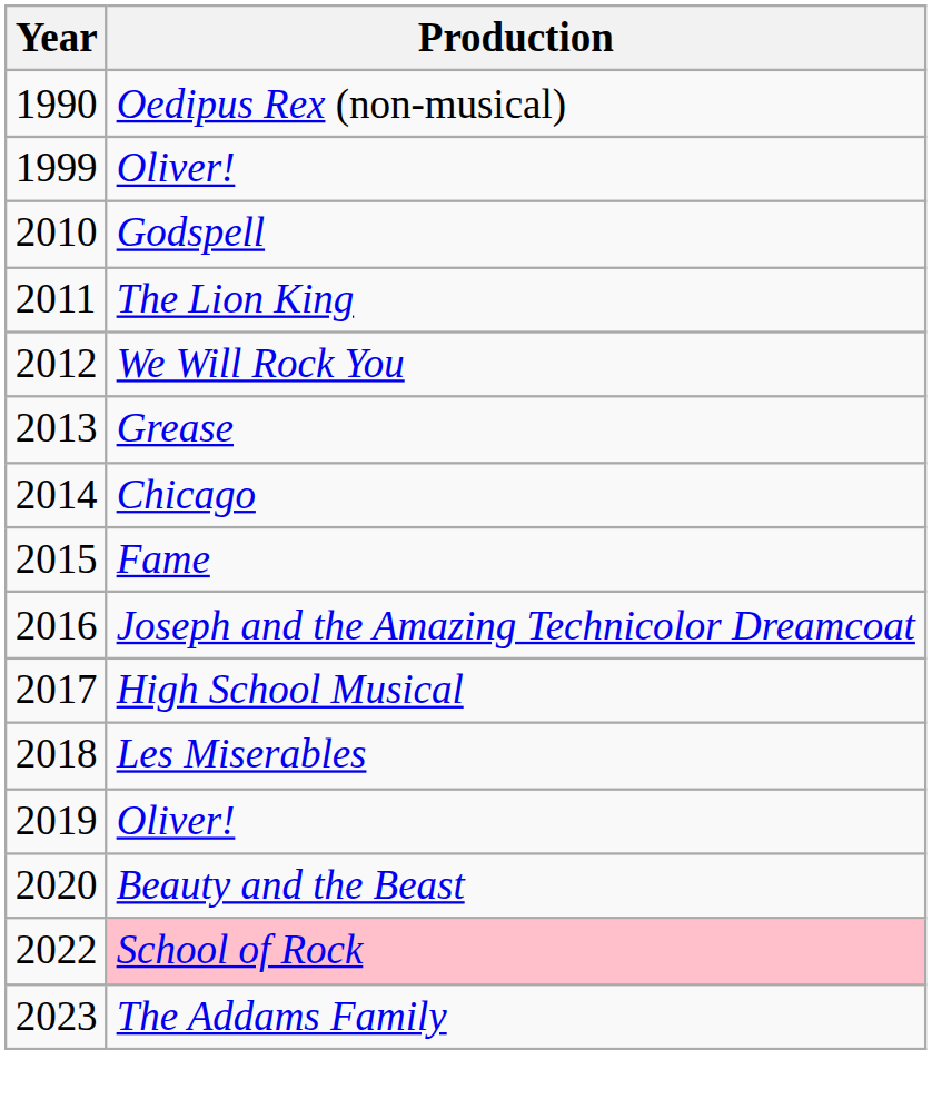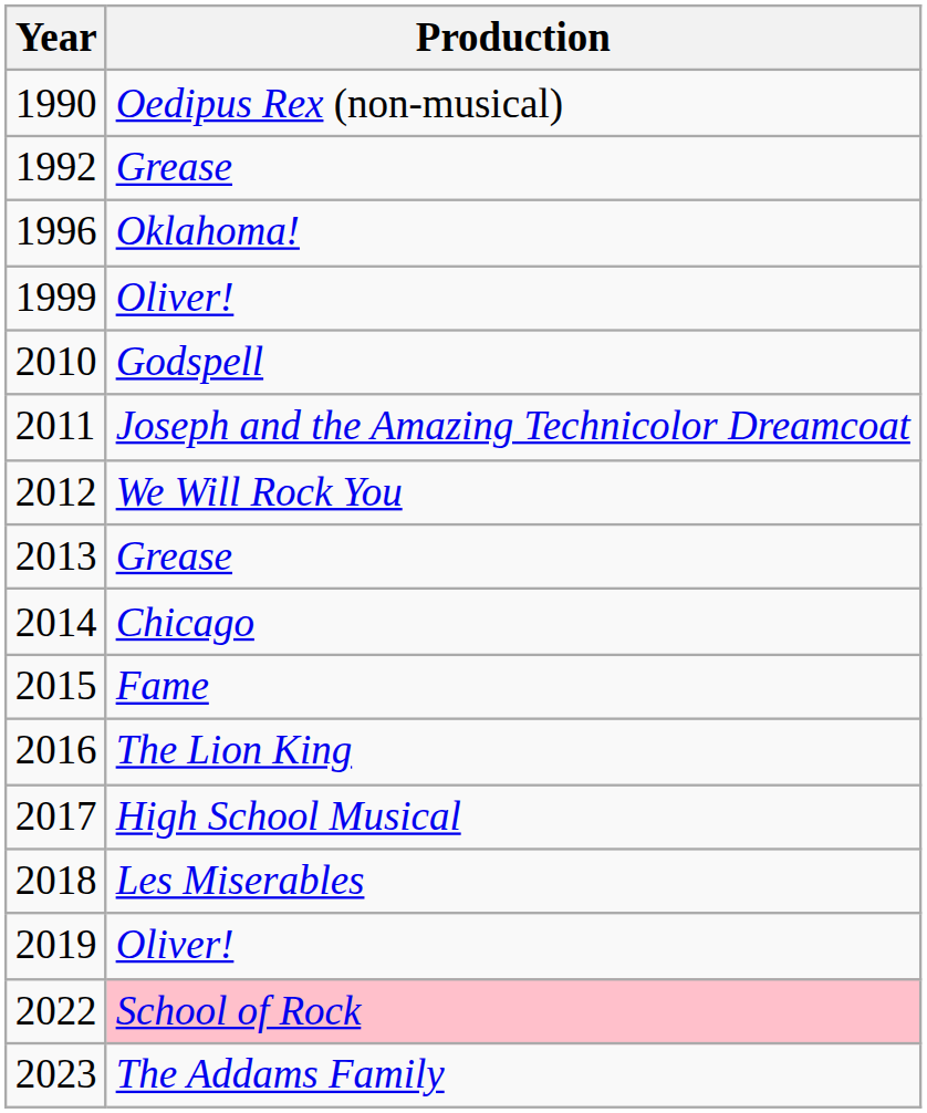+ row: 1992 | Grease
+ row: 1996 | Oklahoma!
2011 | Production: The Lion King -> Joseph and the Amazing Technicolor Dreamcoat
2016 | Production: Joseph and the Amazing Technicolor Dreamcoat -> The Lion King
- row: 2020 | Beauty and the Beast
